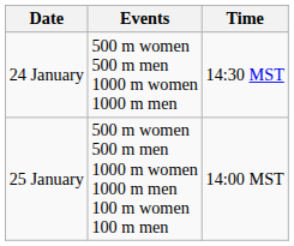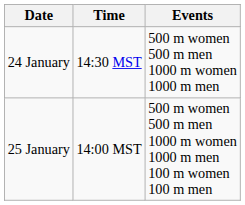columns swapped: Time <-> Events
